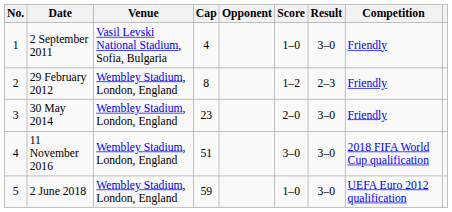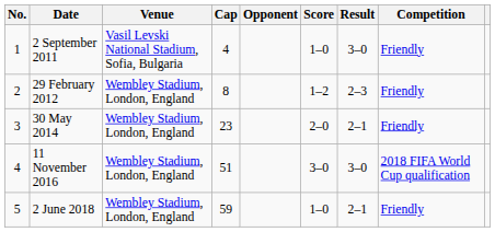30 May 2014 | Result: 3–0 -> 2–1
2 June 2018 | Result: 3–0 -> 2–1
2 June 2018 | Competition: UEFA Euro 2012 qualification -> Friendly
